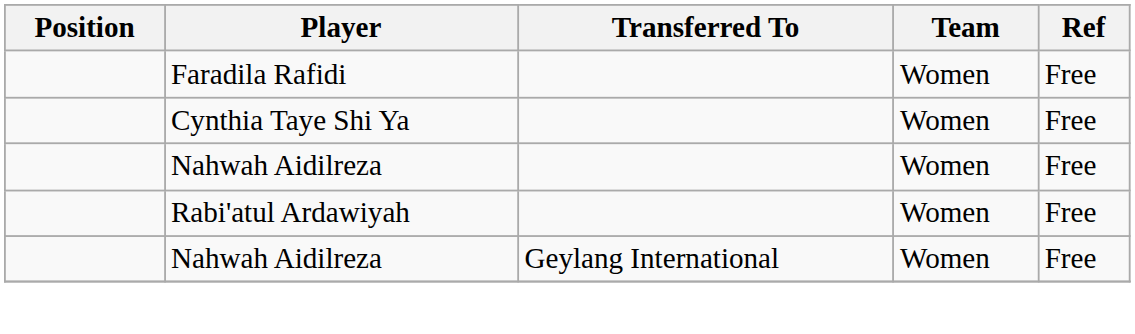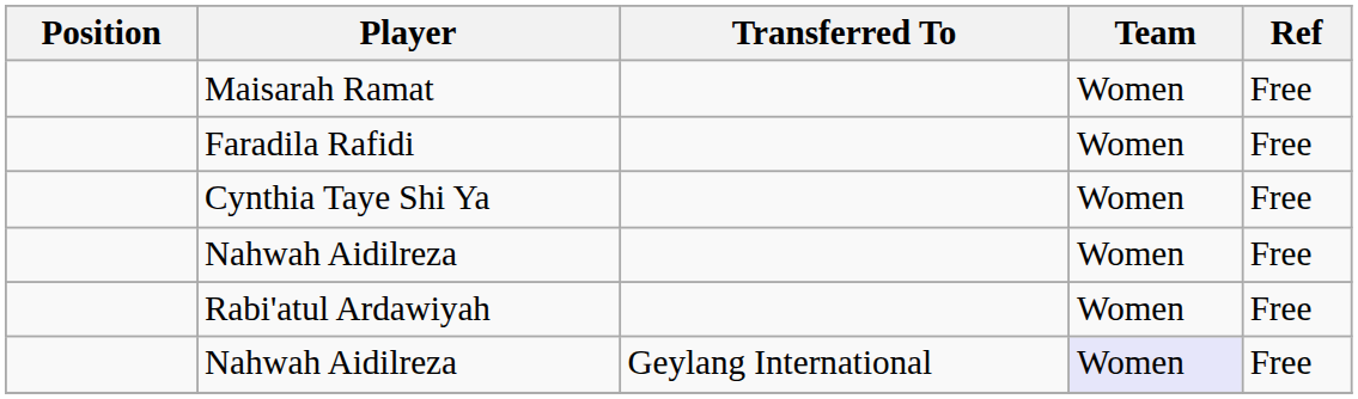+ row: Maisarah Ramat | Women | Free
Nahwah Aidilreza / Geylang International | Team: no background -> lavender background
